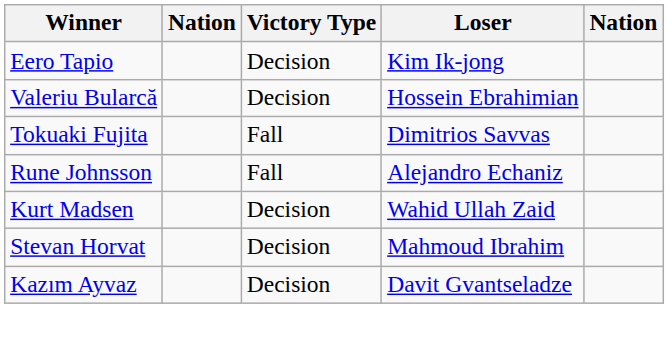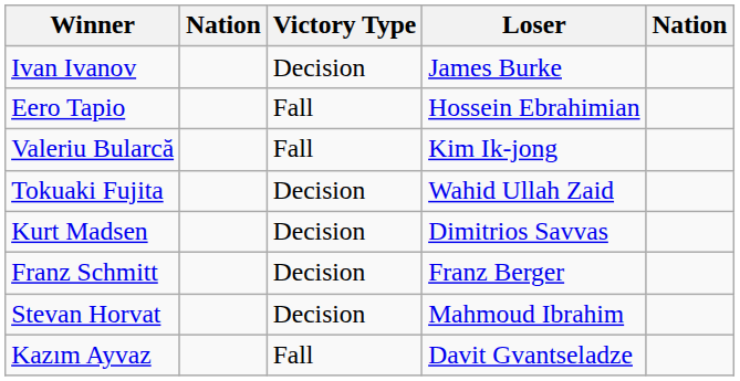+ row: Ivan Ivanov | Decision | James Burke
Eero Tapio | Victory Type: Decision -> Fall
Eero Tapio | Loser: Kim Ik-jong -> Hossein Ebrahimian
Valeriu Bularcă | Victory Type: Decision -> Fall
Valeriu Bularcă | Loser: Hossein Ebrahimian -> Kim Ik-jong
Tokuaki Fujita | Victory Type: Fall -> Decision
Tokuaki Fujita | Loser: Dimitrios Savvas -> Wahid Ullah Zaid
- row: Rune Johnsson | Fall | Alejandro Echaniz
Kurt Madsen | Loser: Wahid Ullah Zaid -> Dimitrios Savvas
+ row: Franz Schmitt | Decision | Franz Berger
Kazım Ayvaz | Victory Type: Decision -> Fall
